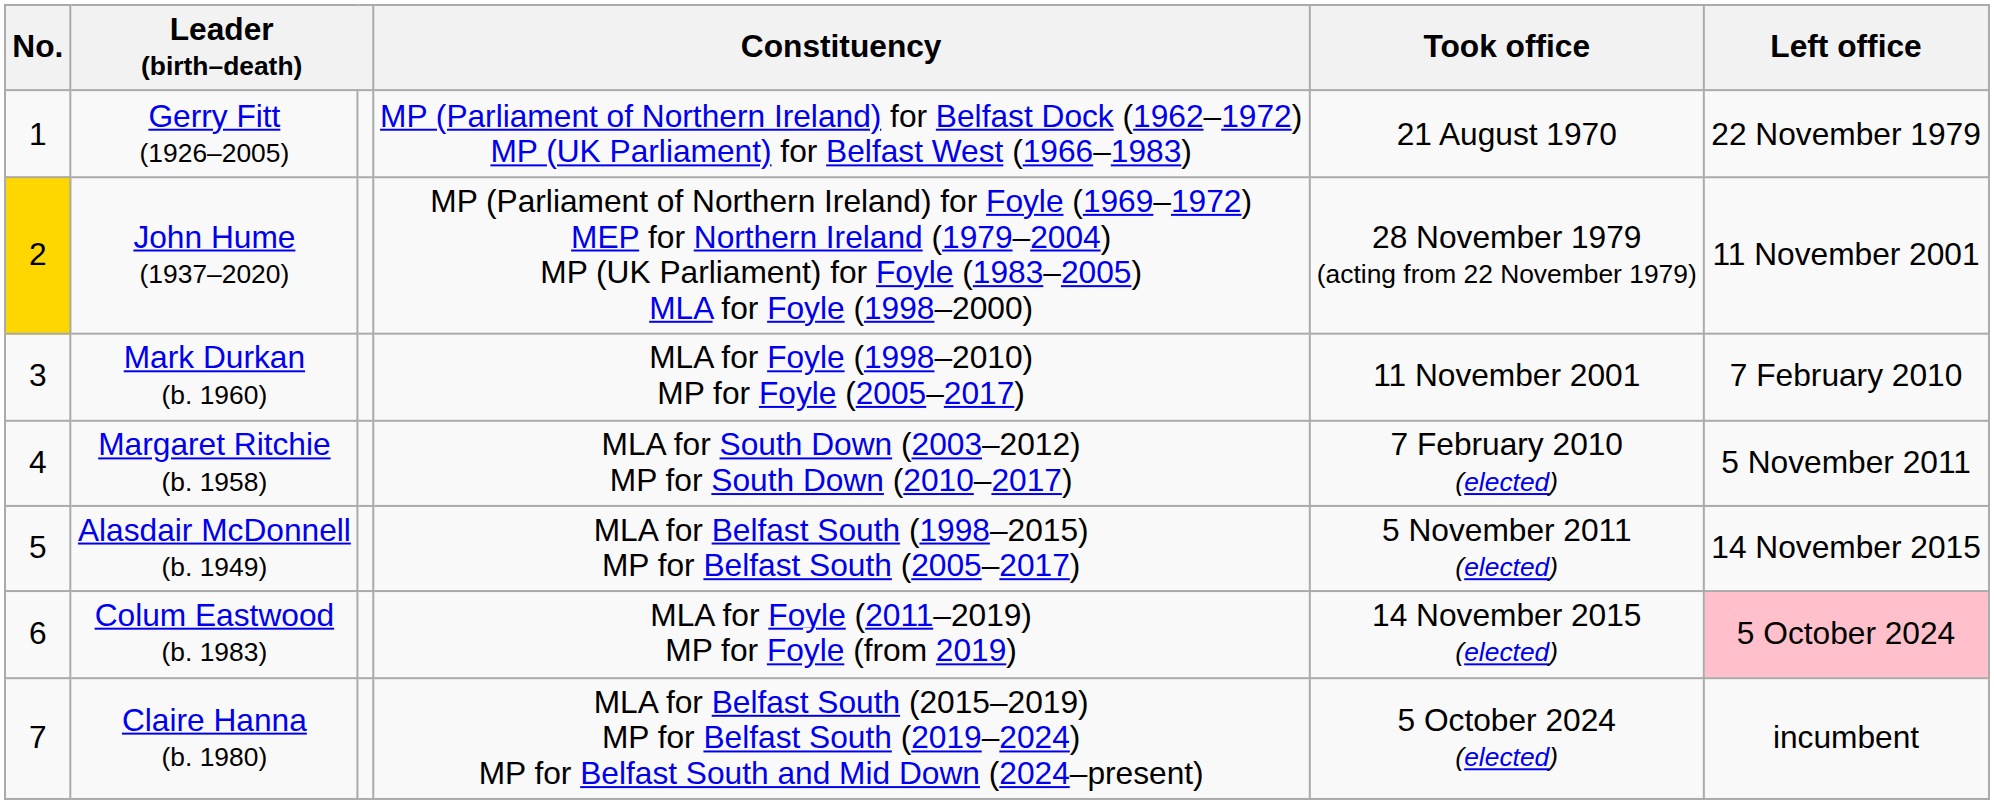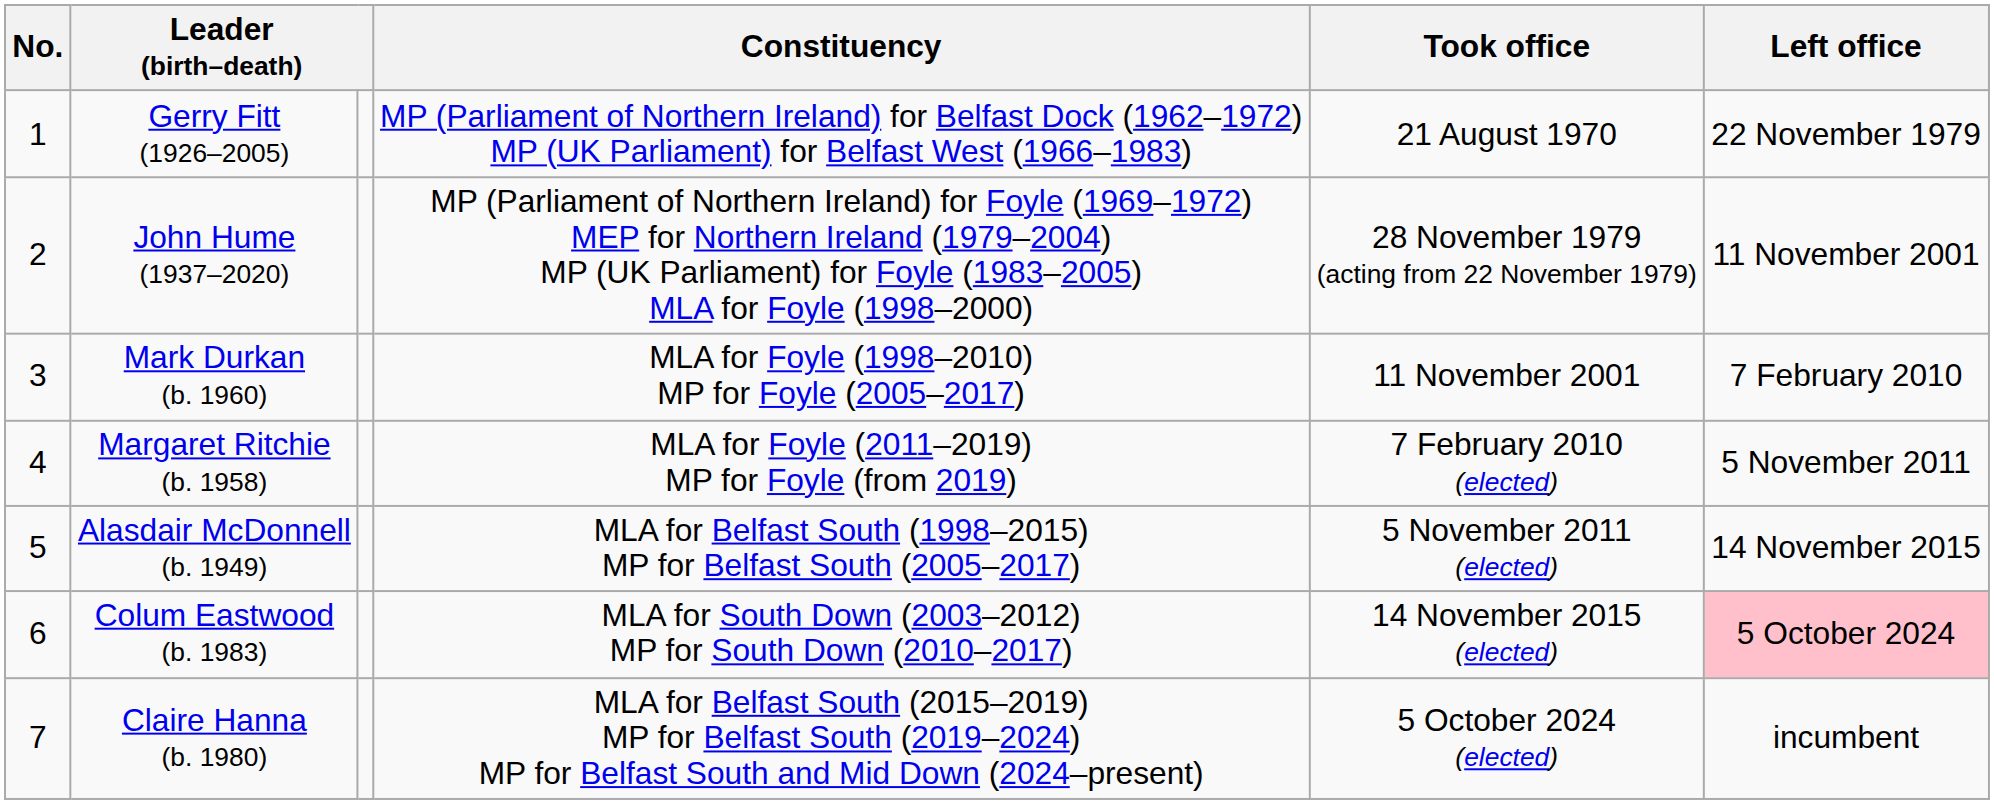John Hume (1937–2020) | No.: gold background -> no background
Margaret Ritchie (b. 1958) | Constituency: MLA for South Down (2003–2012) MP for South Down (2010–2017) -> MLA for Foyle (2011–2019) MP for Foyle (from 2019)
Colum Eastwood (b. 1983) | Constituency: MLA for Foyle (2011–2019) MP for Foyle (from 2019) -> MLA for South Down (2003–2012) MP for South Down (2010–2017)
